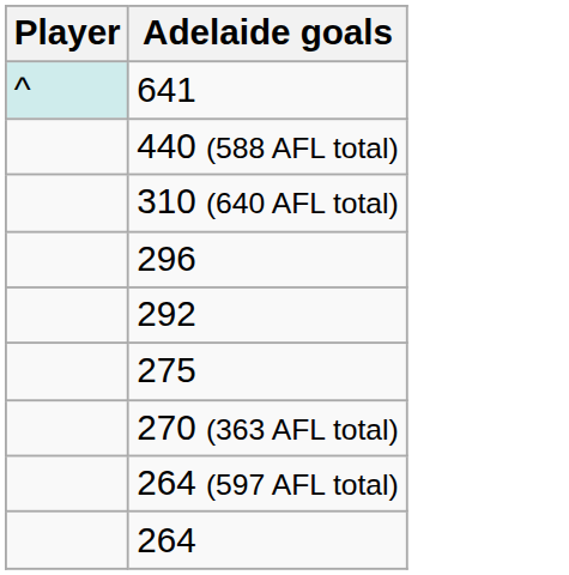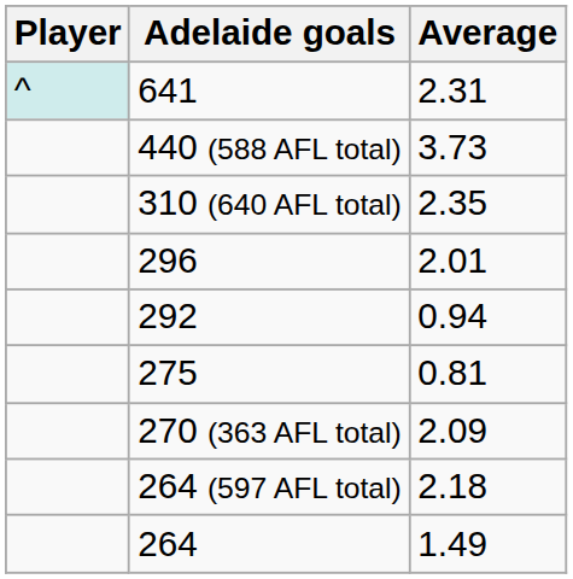+ column: Average | 2.31 | 3.73 | 2.35 | 2.01 | 0.94 | 0.81 | 2.09 | 2.18 | 1.49
